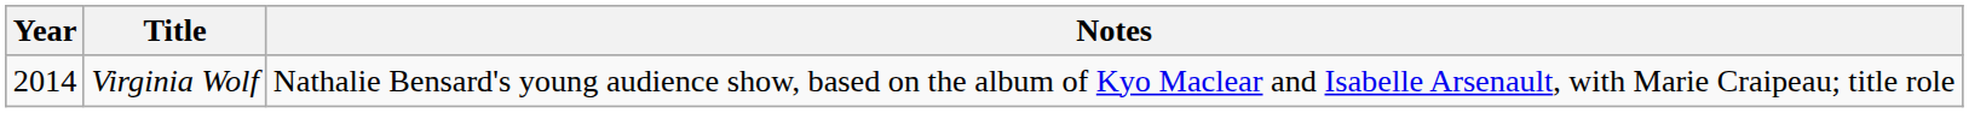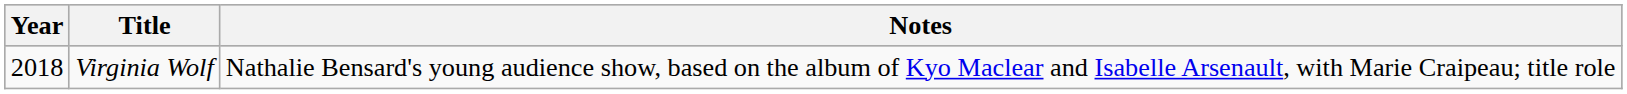Virginia Wolf | Year: 2014 -> 2018
